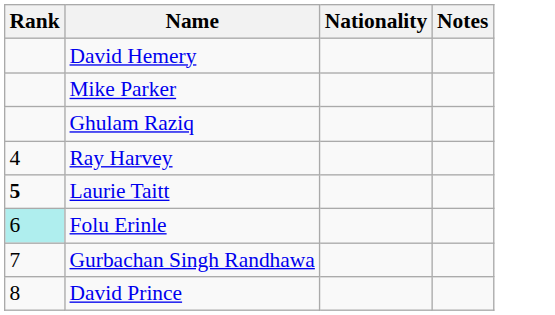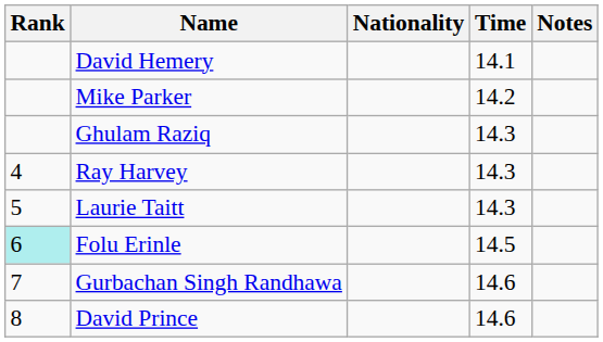+ column: Time | 14.1 | 14.2 | 14.3 | 14.3 | 14.3 | 14.5 | 14.6 | 14.6
Laurie Taitt | Rank: bold -> normal
